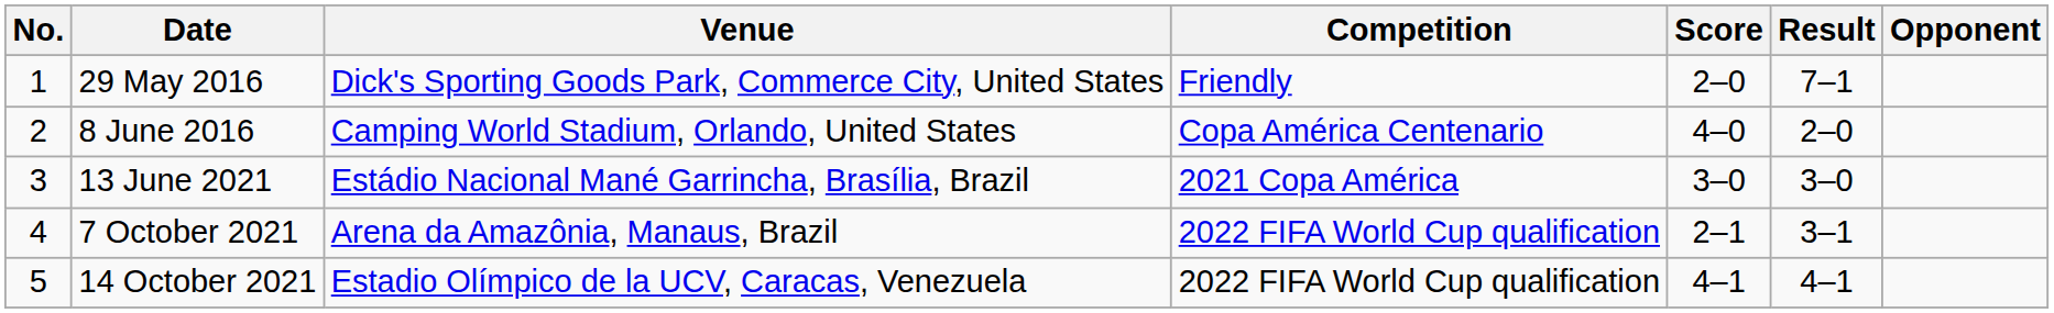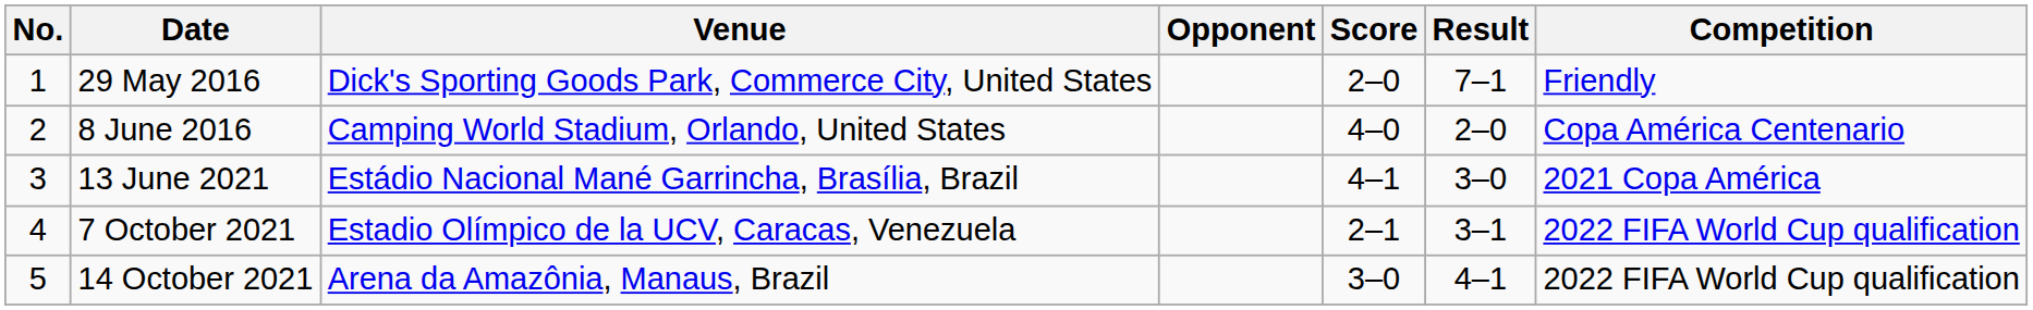columns swapped: Opponent <-> Competition
13 June 2021 | Score: 3–0 -> 4–1
7 October 2021 | Venue: Arena da Amazônia, Manaus, Brazil -> Estadio Olímpico de la UCV, Caracas, Venezuela
14 October 2021 | Venue: Estadio Olímpico de la UCV, Caracas, Venezuela -> Arena da Amazônia, Manaus, Brazil
14 October 2021 | Score: 4–1 -> 3–0
